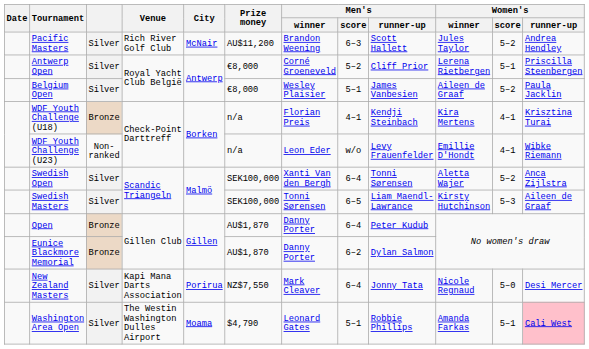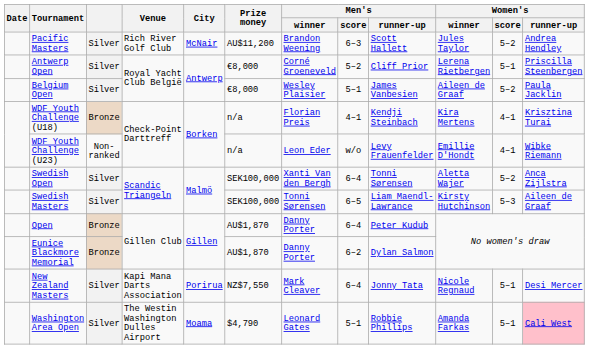New Zealand Masters | Women's / score: 5–0 -> 5–1
